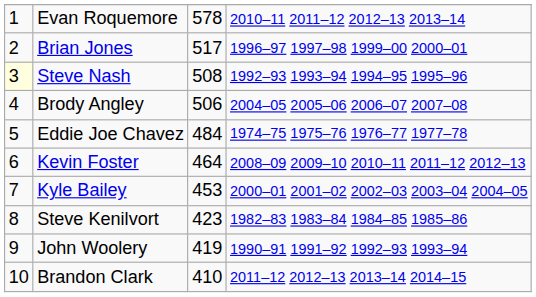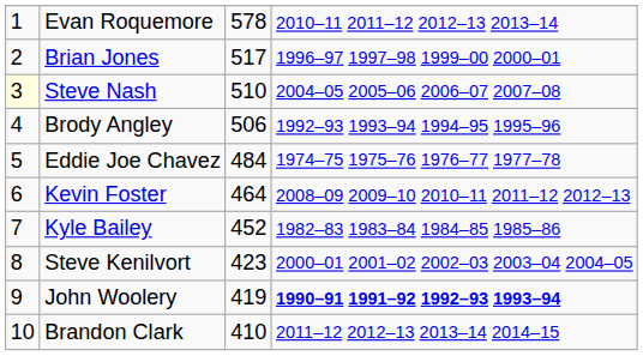Steve Nash | column 3: 508 -> 510
Steve Nash | column 4: 1992–93 1993–94 1994–95 1995–96 -> 2004–05 2005–06 2006–07 2007–08
Brody Angley | column 4: 2004–05 2005–06 2006–07 2007–08 -> 1992–93 1993–94 1994–95 1995–96
Kyle Bailey | column 3: 453 -> 452
Kyle Bailey | column 4: 2000–01 2001–02 2002–03 2003–04 2004–05 -> 1982–83 1983–84 1984–85 1985–86
Steve Kenilvort | column 4: 1982–83 1983–84 1984–85 1985–86 -> 2000–01 2001–02 2002–03 2003–04 2004–05
John Woolery | column 4: normal -> bold
